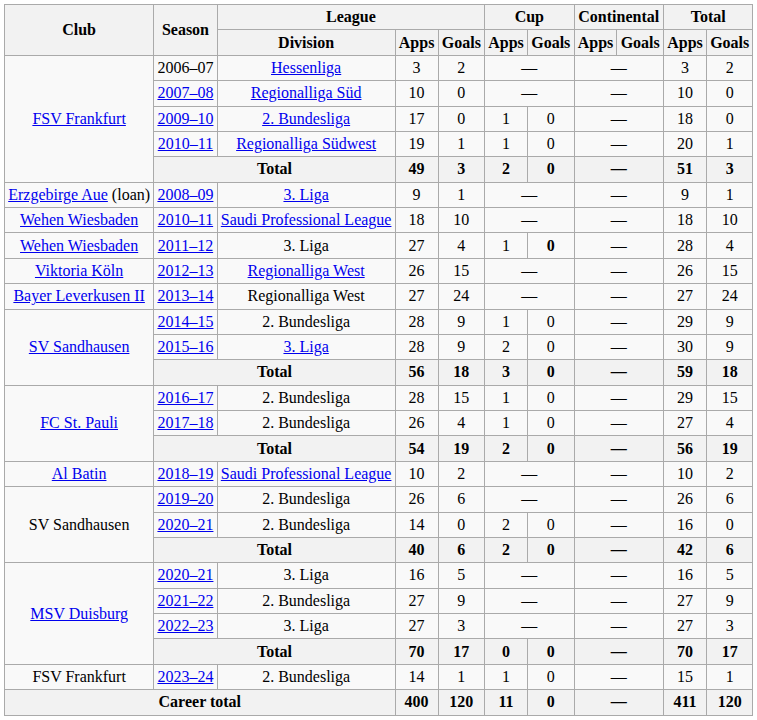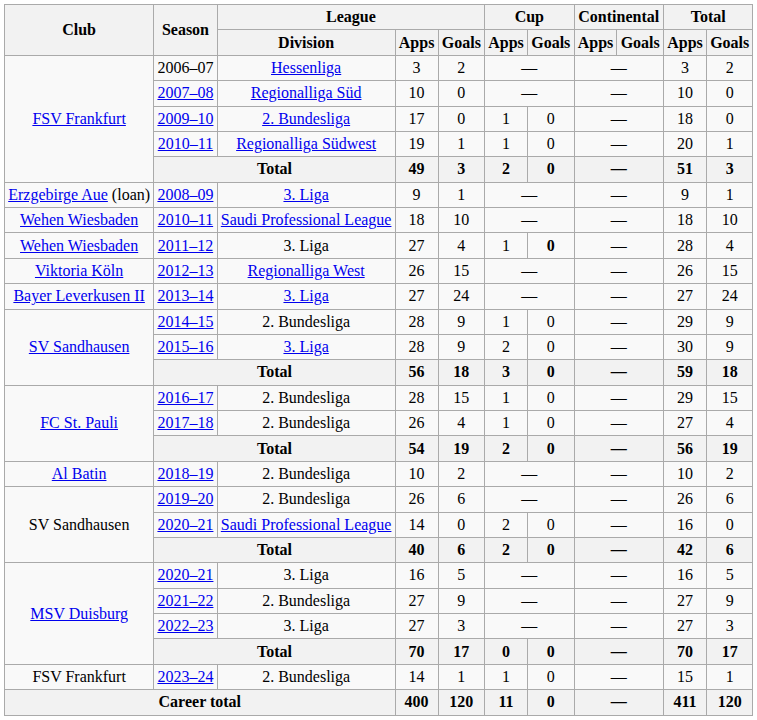2013–14 | League / Division: Regionalliga West -> 3. Liga
2018–19 | League / Division: Saudi Professional League -> 2. Bundesliga
2020–21 / 14 | League / Division: 2. Bundesliga -> Saudi Professional League
